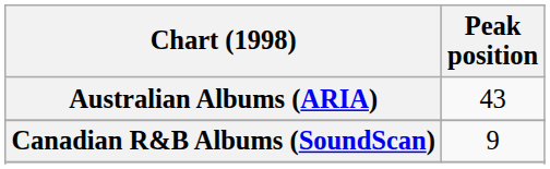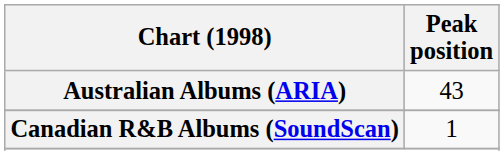Canadian R&B Albums (SoundScan) | Peak position: 9 -> 1
